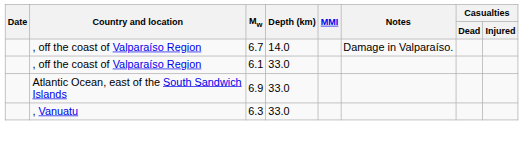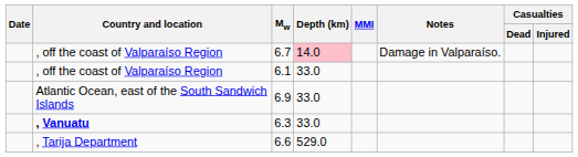6.7 | Depth (km): no background -> pink background
6.3 | Country and location: normal -> bold
+ row: , Tarija Department | 6.6 | 529.0
